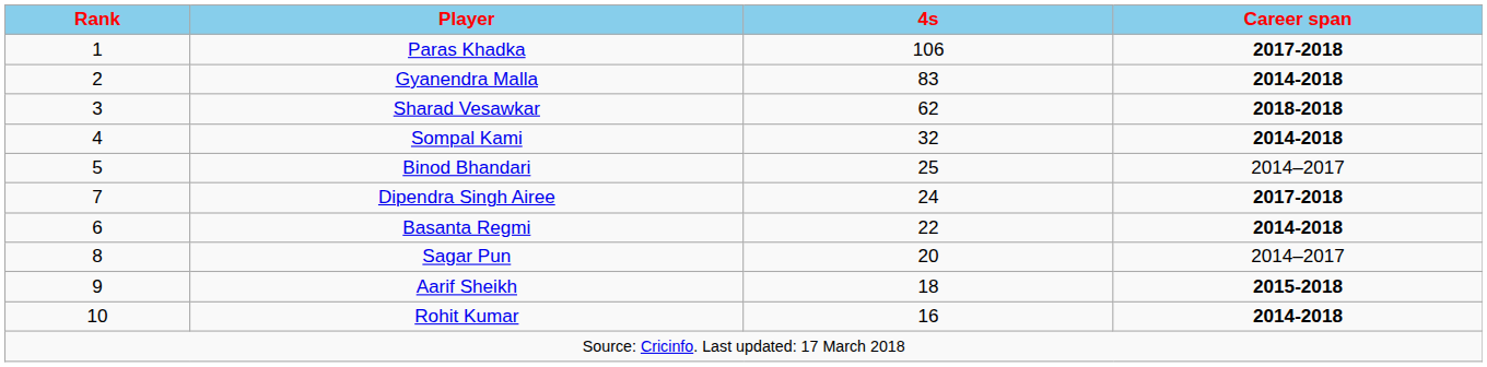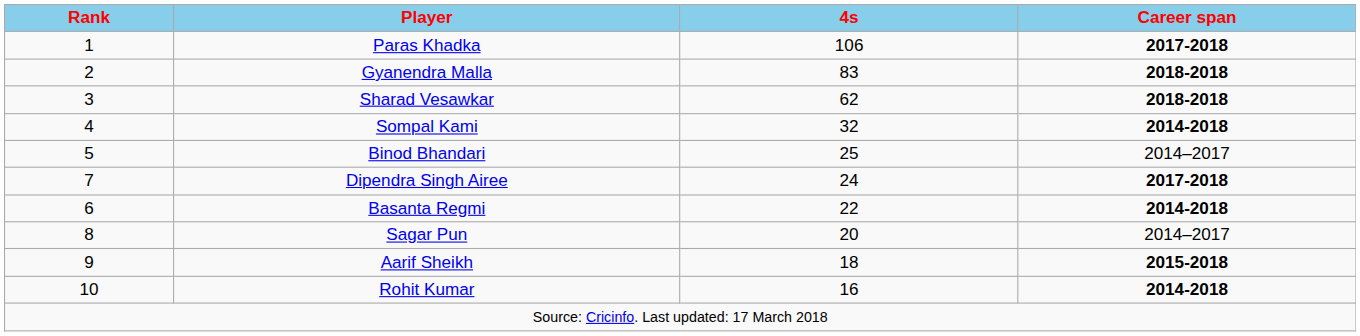Gyanendra Malla | Career span: 2014-2018 -> 2018-2018
